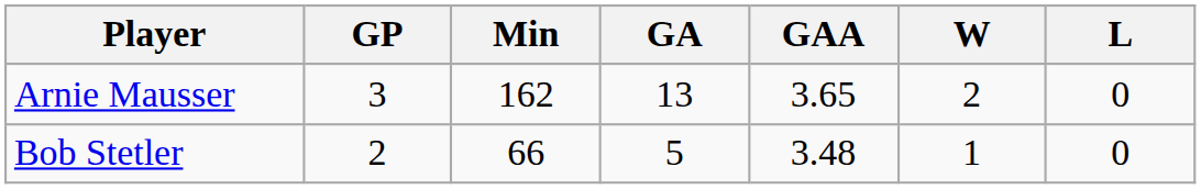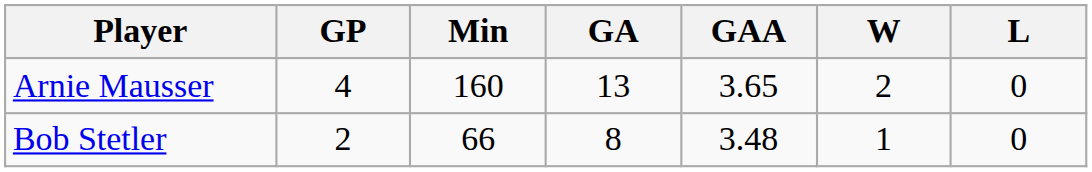Arnie Mausser | GP: 3 -> 4
Arnie Mausser | Min: 162 -> 160
Bob Stetler | GA: 5 -> 8
